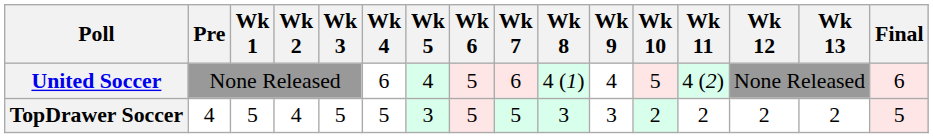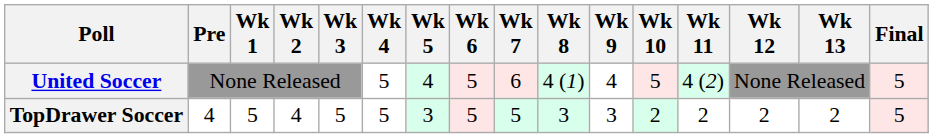United Soccer | Wk 4: 6 -> 5
United Soccer | Final: 6 -> 5
